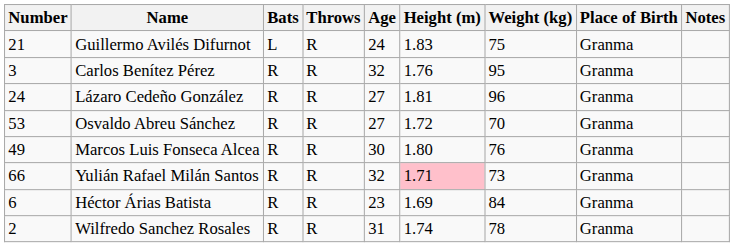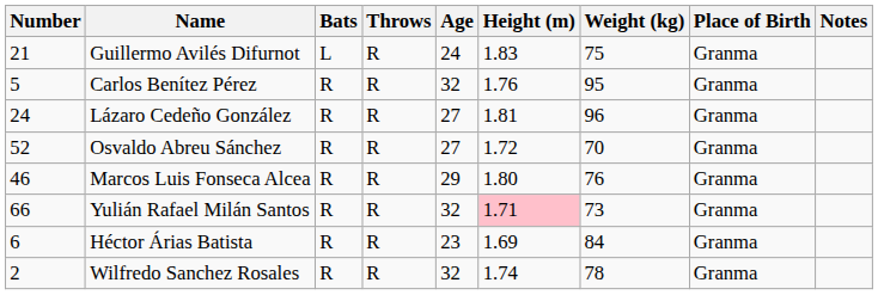Carlos Benítez Pérez | Number: 3 -> 5
Osvaldo Abreu Sánchez | Number: 53 -> 52
Marcos Luis Fonseca Alcea | Number: 49 -> 46
Marcos Luis Fonseca Alcea | Age: 30 -> 29
Wilfredo Sanchez Rosales | Age: 31 -> 32
